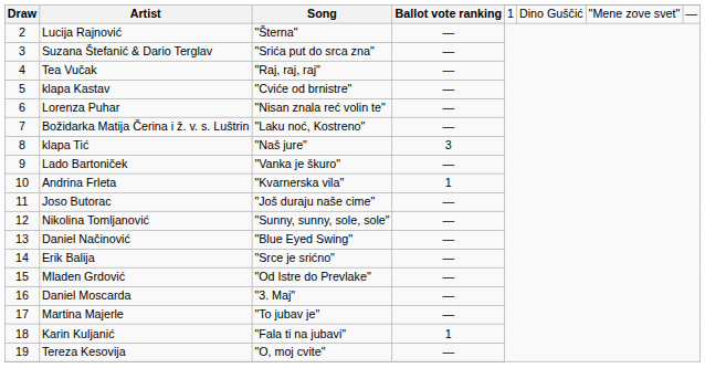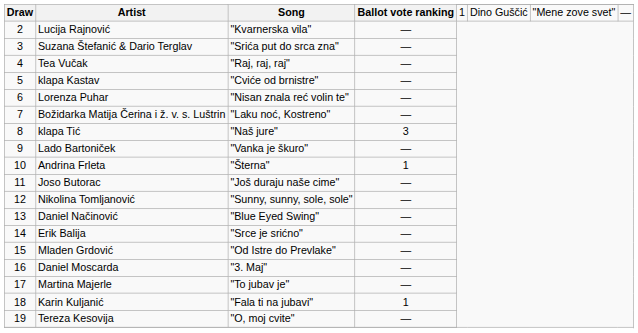Lucija Rajnović | Song: "Šterna" -> "Kvarnerska vila"
Andrina Frleta | Song: "Kvarnerska vila" -> "Šterna"
